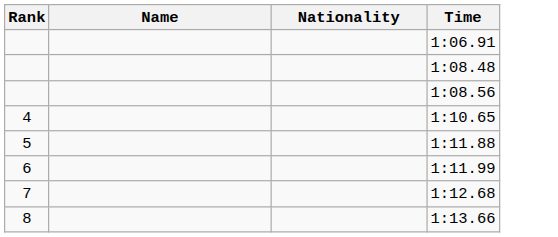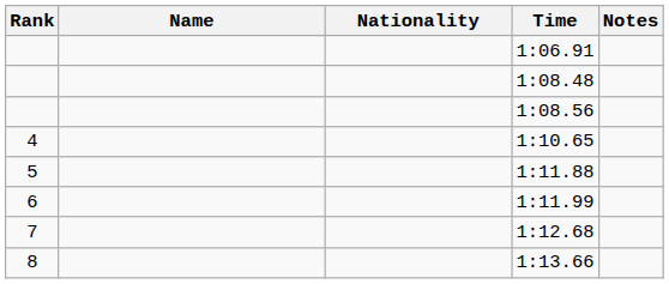+ column: Notes
